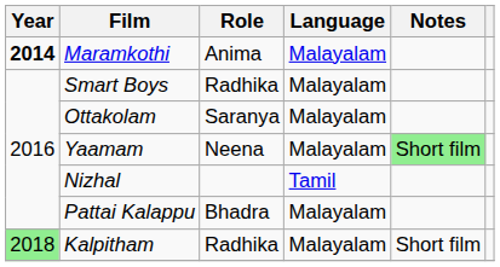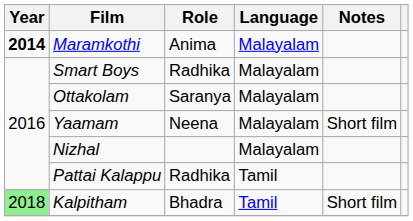Yaamam | Notes: lightgreen background -> no background
Nizhal | Language: Tamil -> Malayalam
Pattai Kalappu | Role: Bhadra -> Radhika
Pattai Kalappu | Language: Malayalam -> Tamil
Kalpitham | Role: Radhika -> Bhadra
Kalpitham | Language: Malayalam -> Tamil
